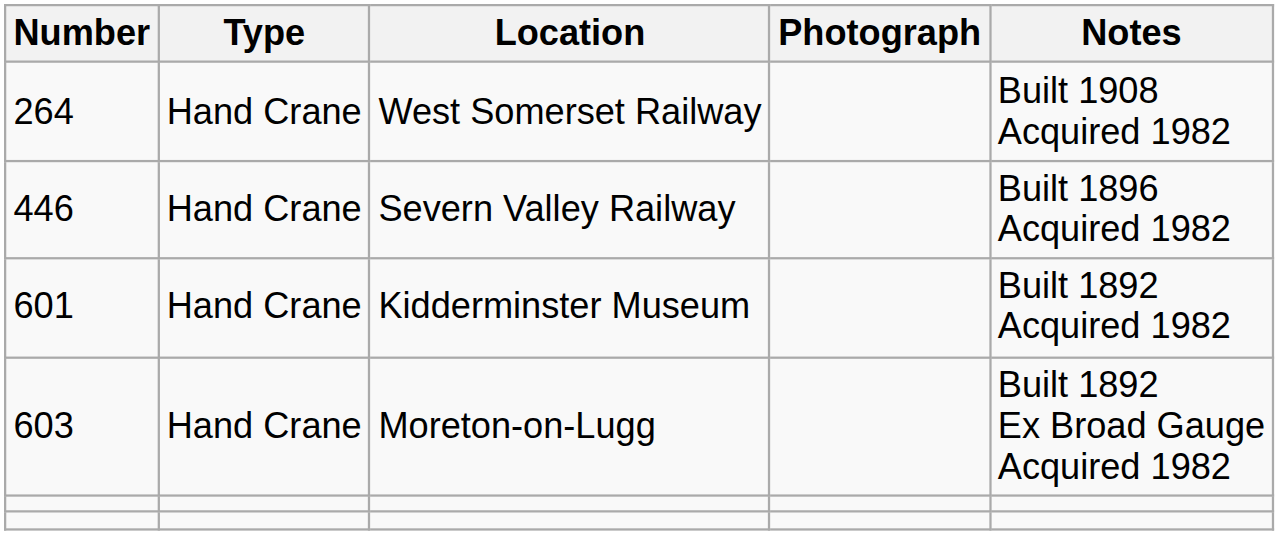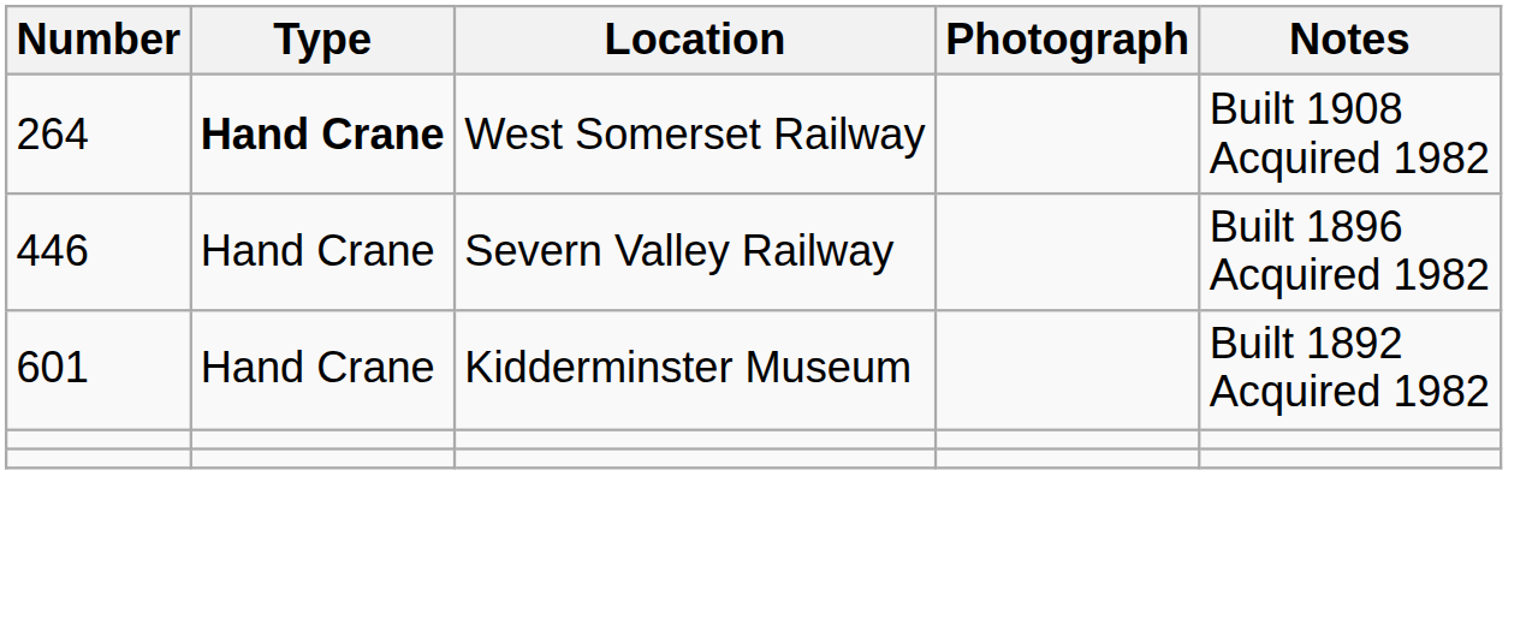264 | Type: normal -> bold
- row: 603 | Hand Crane | Moreton-on-Lugg | Built 1892 Ex Broad Gauge Acquired 1982
